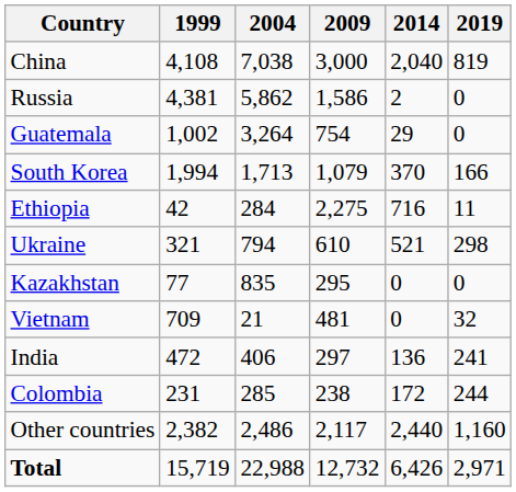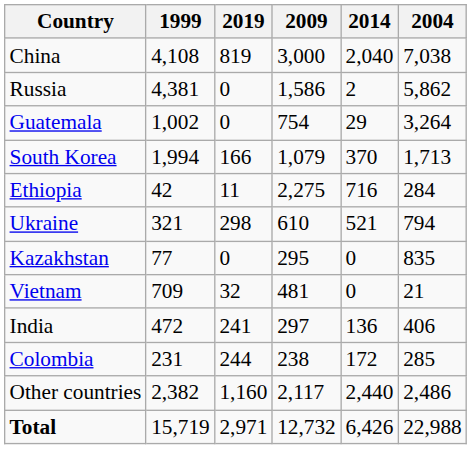columns swapped: 2004 <-> 2019
